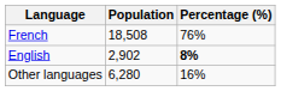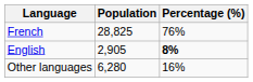French | Population: 18,508 -> 28,825
English | Population: 2,902 -> 2,905
